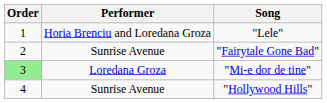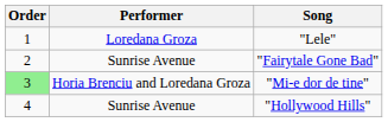"Lele" | Performer: Horia Brenciu and Loredana Groza -> Loredana Groza
"Mi-e dor de tine" | Performer: Loredana Groza -> Horia Brenciu and Loredana Groza
